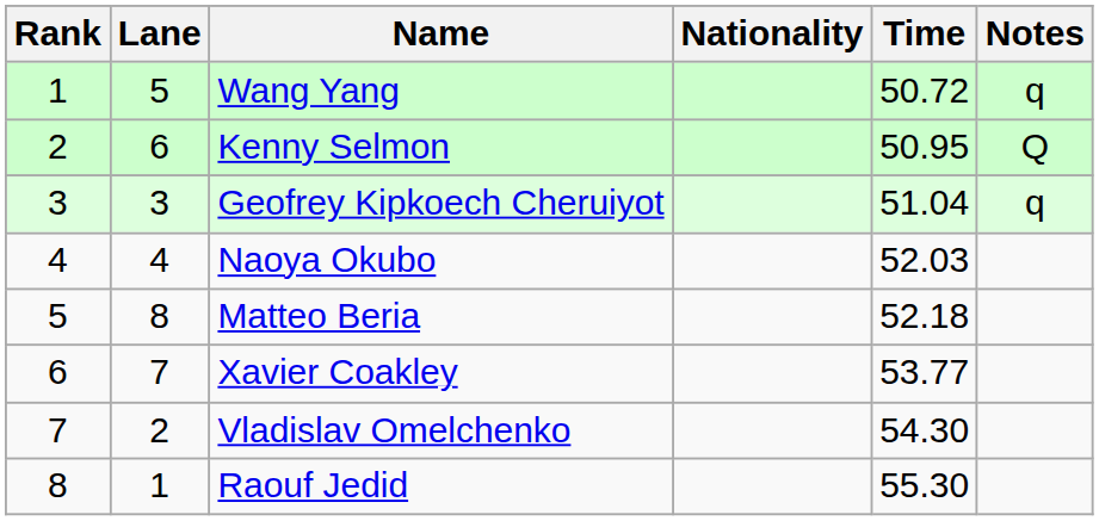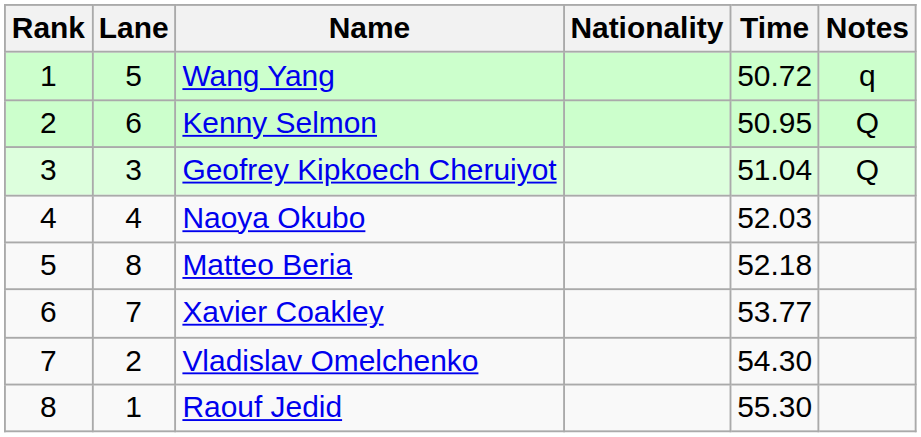Geofrey Kipkoech Cheruiyot | Notes: q -> Q
